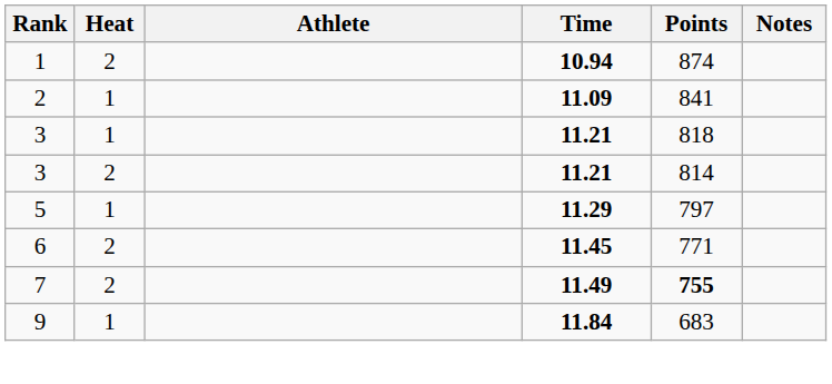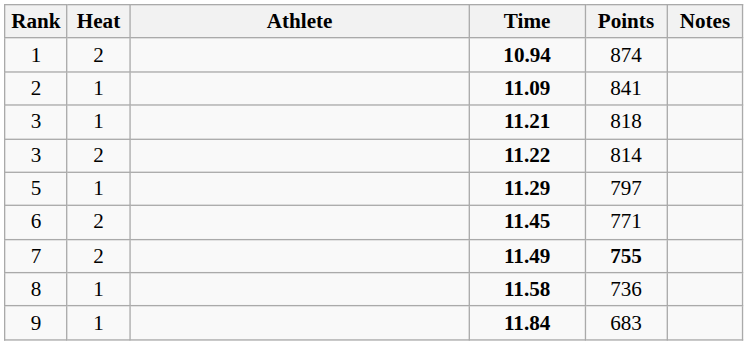3 / 2 | Time: 11.21 -> 11.22
+ row: 8 | 1 | 11.58 | 736
